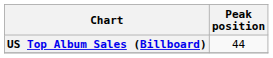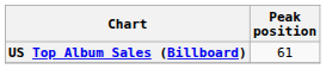US Top Album Sales (Billboard) | Peak position: 44 -> 61
